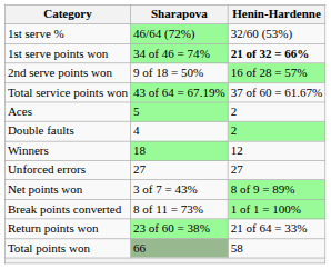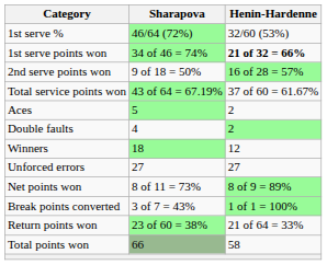Net points won | Sharapova: 3 of 7 = 43% -> 8 of 11 = 73%
Break points converted | Sharapova: 8 of 11 = 73% -> 3 of 7 = 43%
